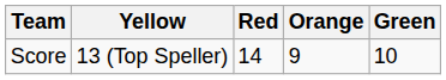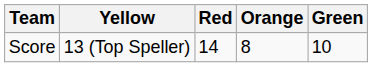Score | Orange: 9 -> 8
